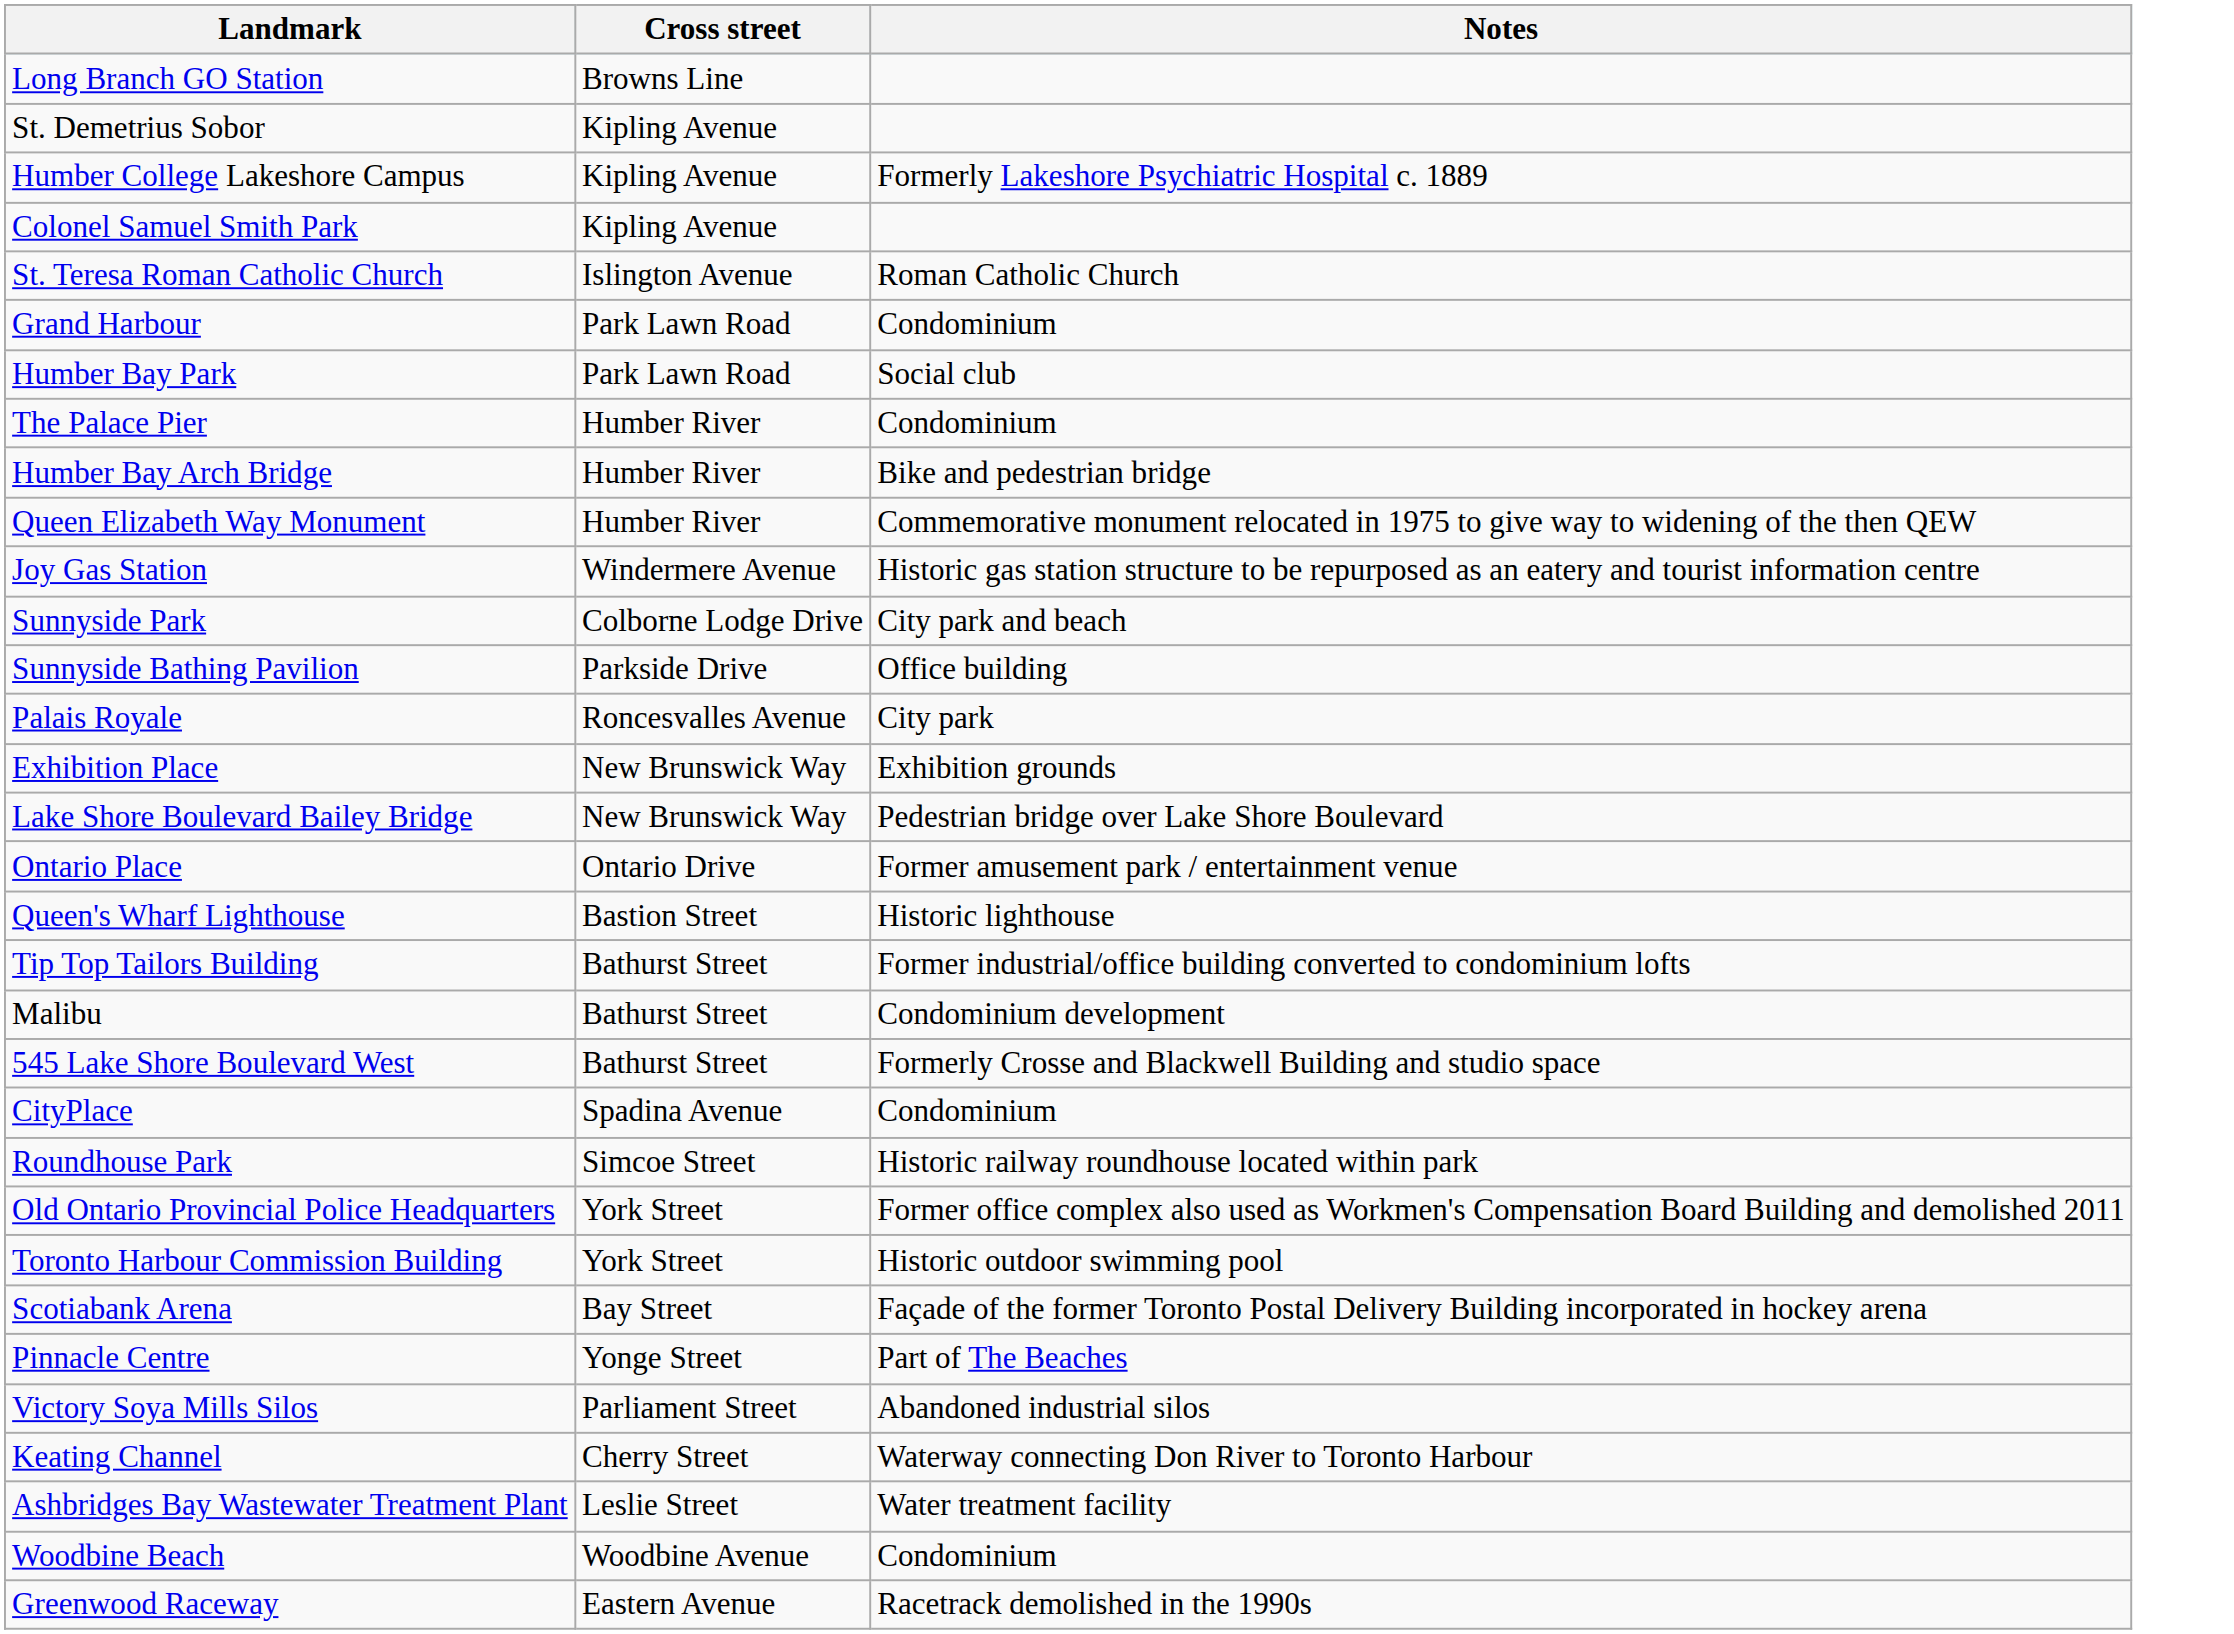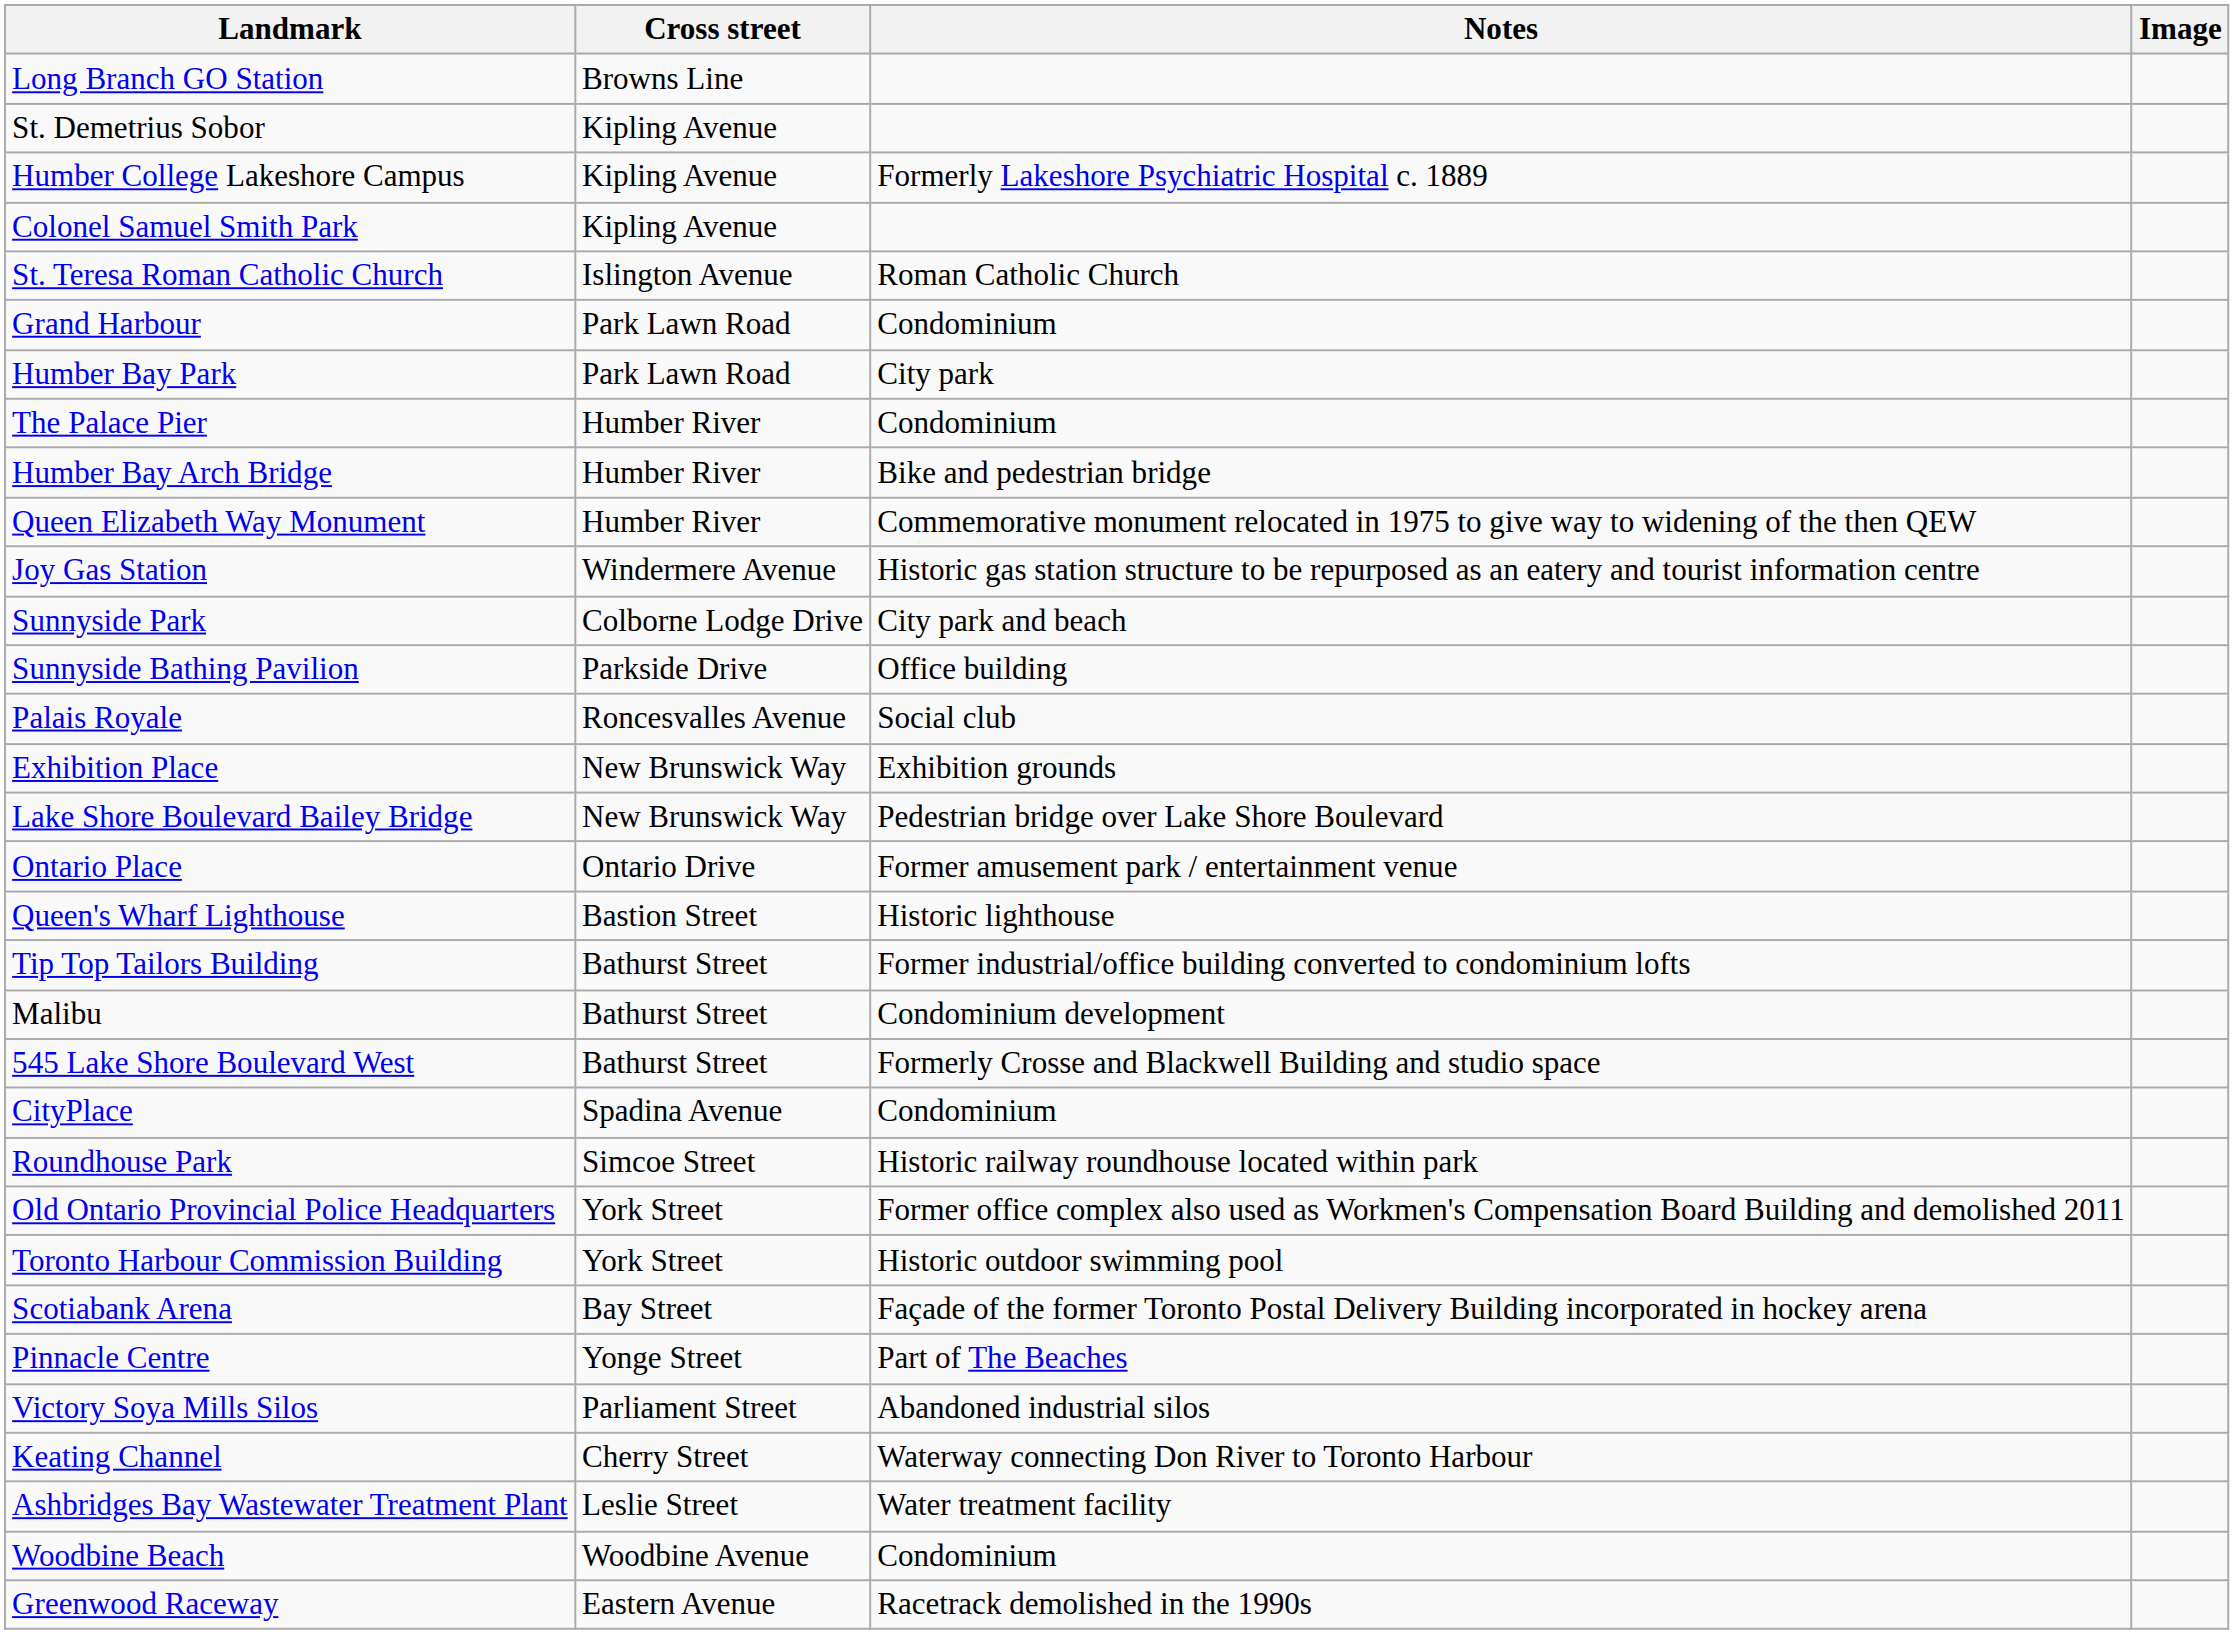+ column: Image
Humber Bay Park | Notes: Social club -> City park
Palais Royale | Notes: City park -> Social club
